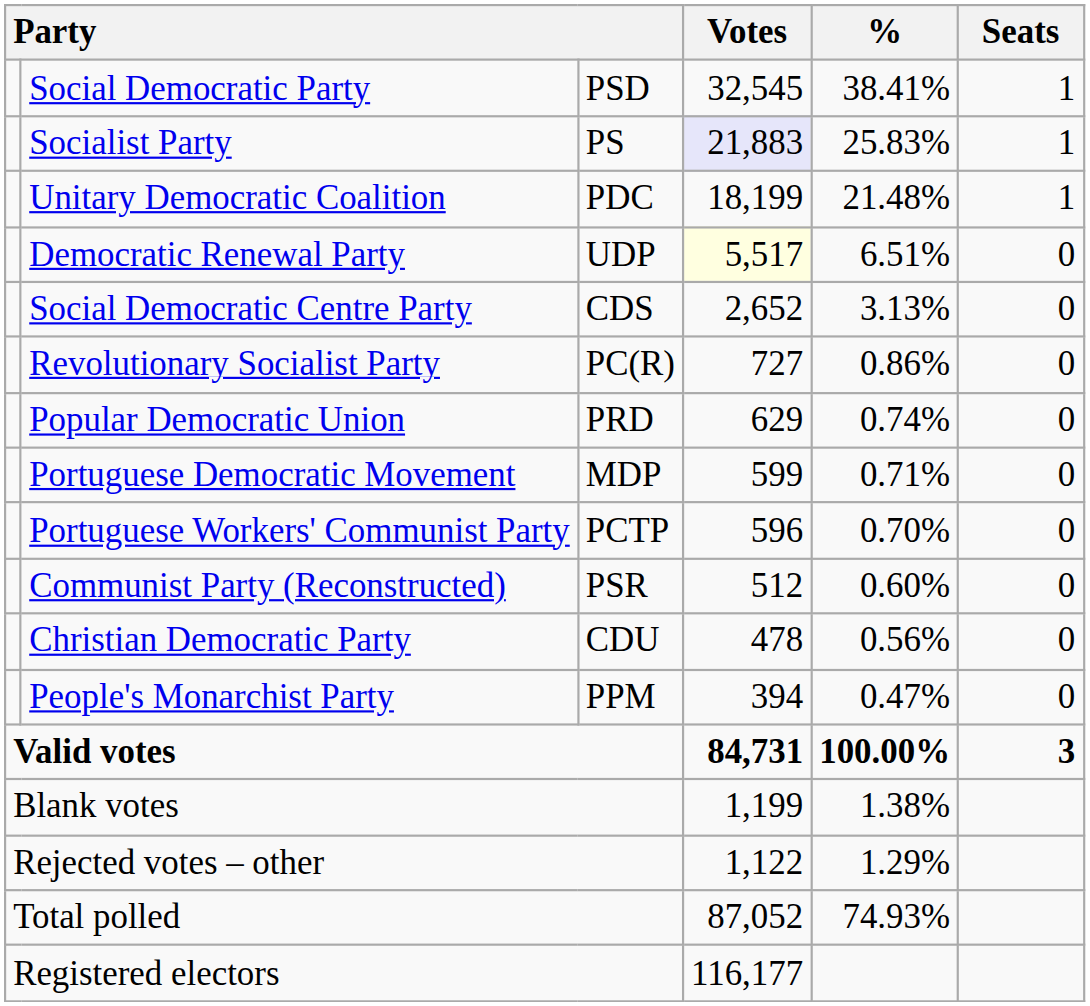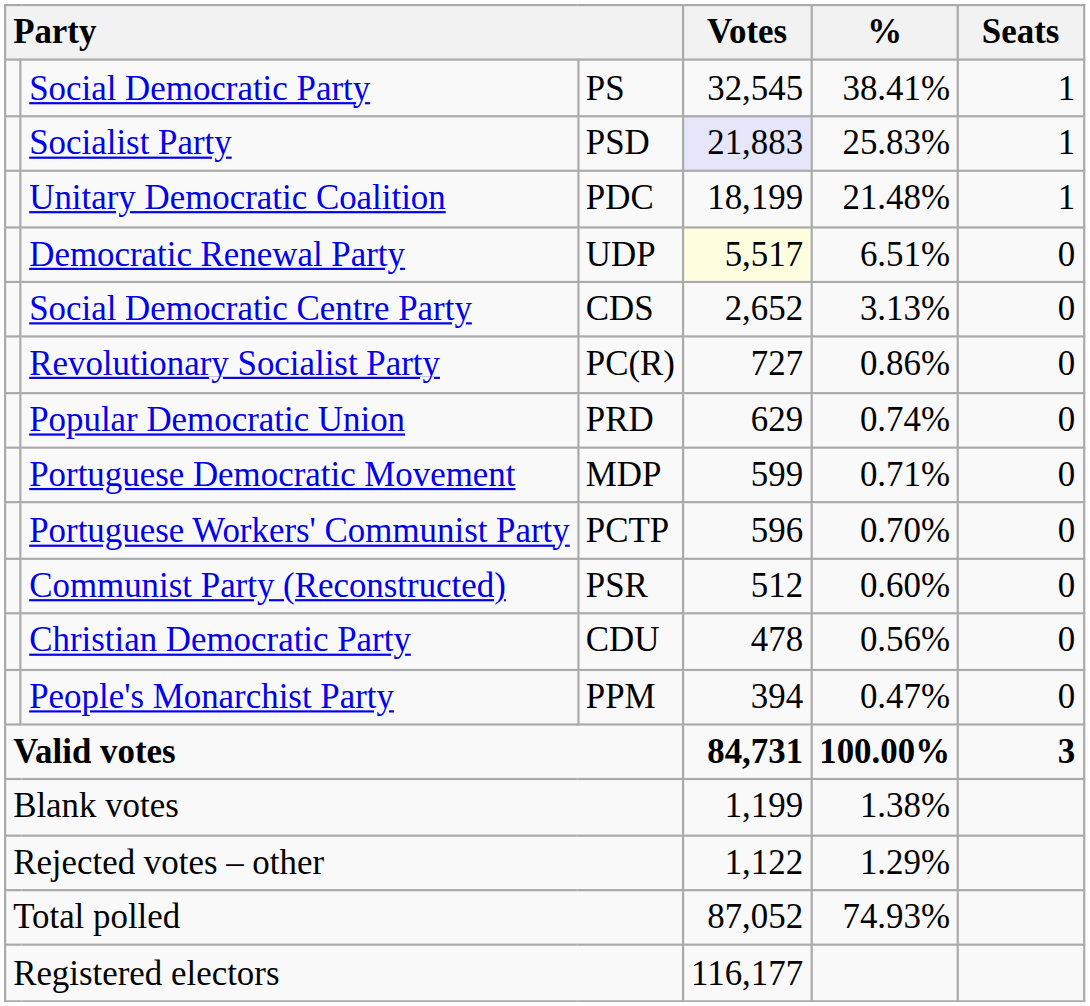Social Democratic Party | column 3: PSD -> PS
Socialist Party | column 3: PS -> PSD
